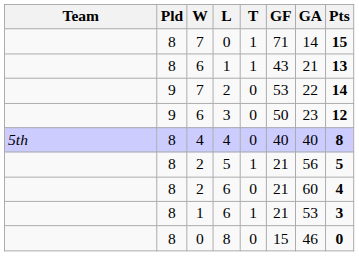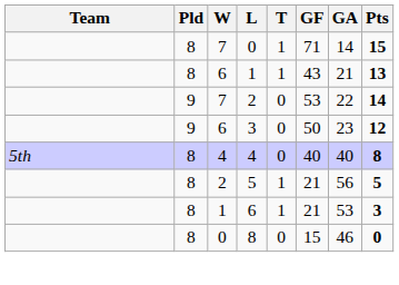- row: 8 | 2 | 6 | 0 | 21 | 60 | 4
